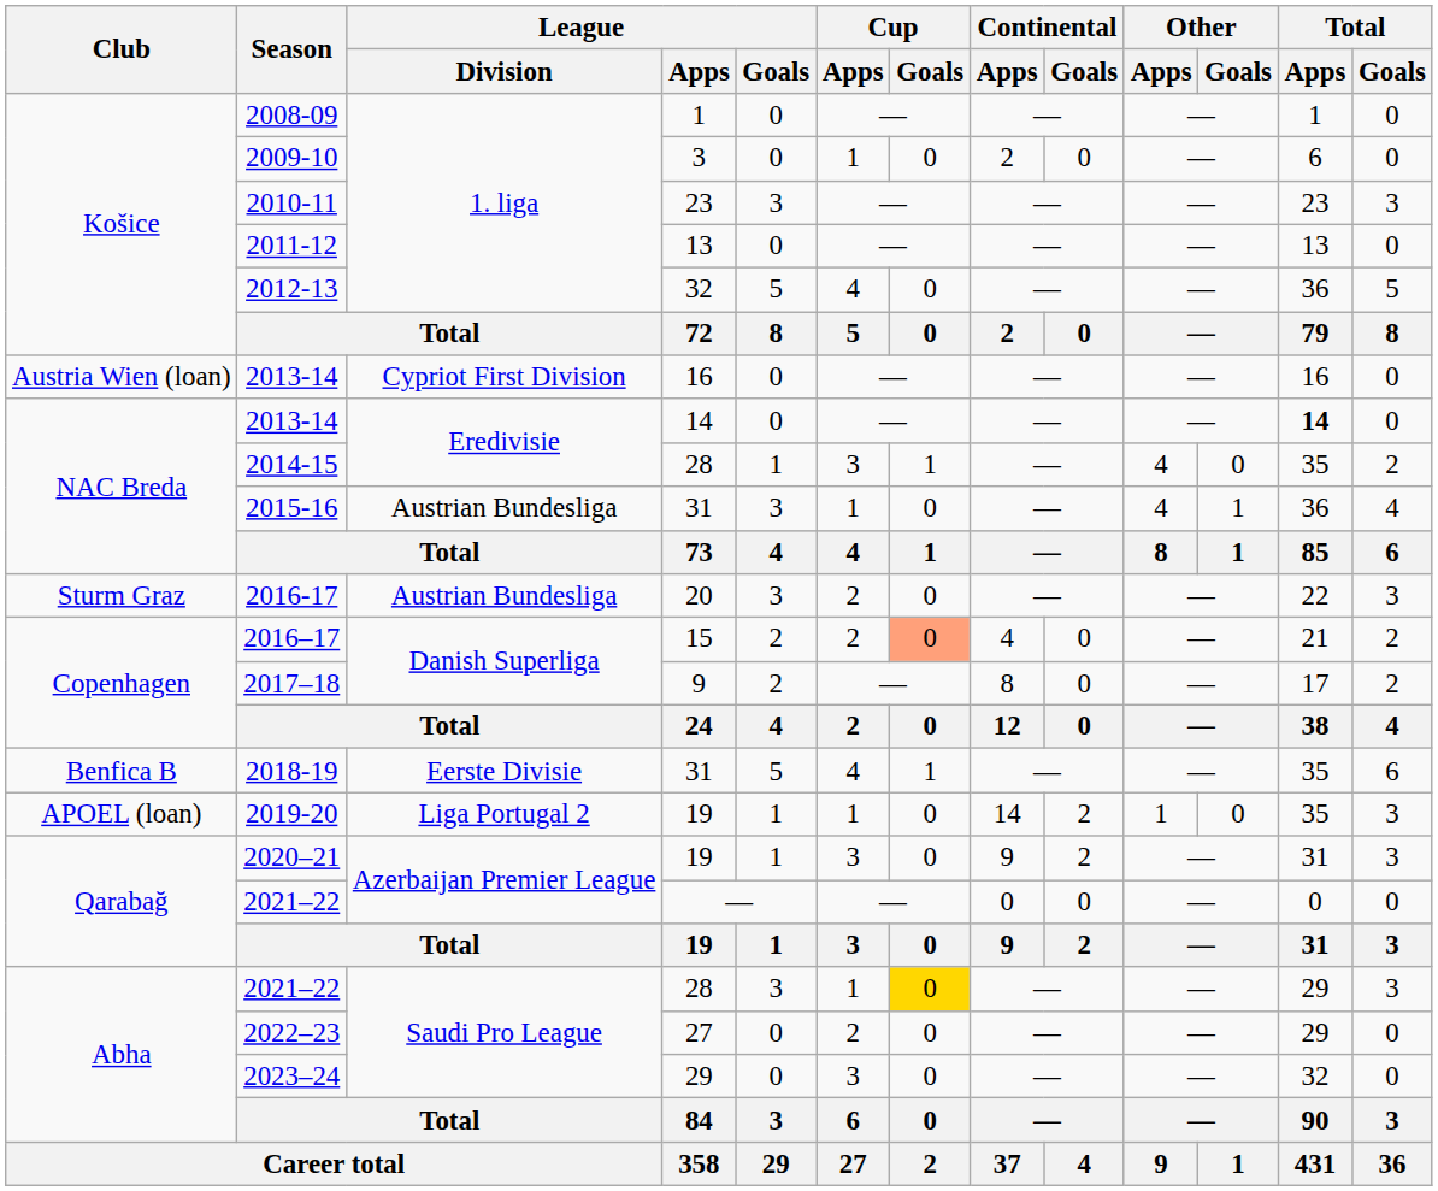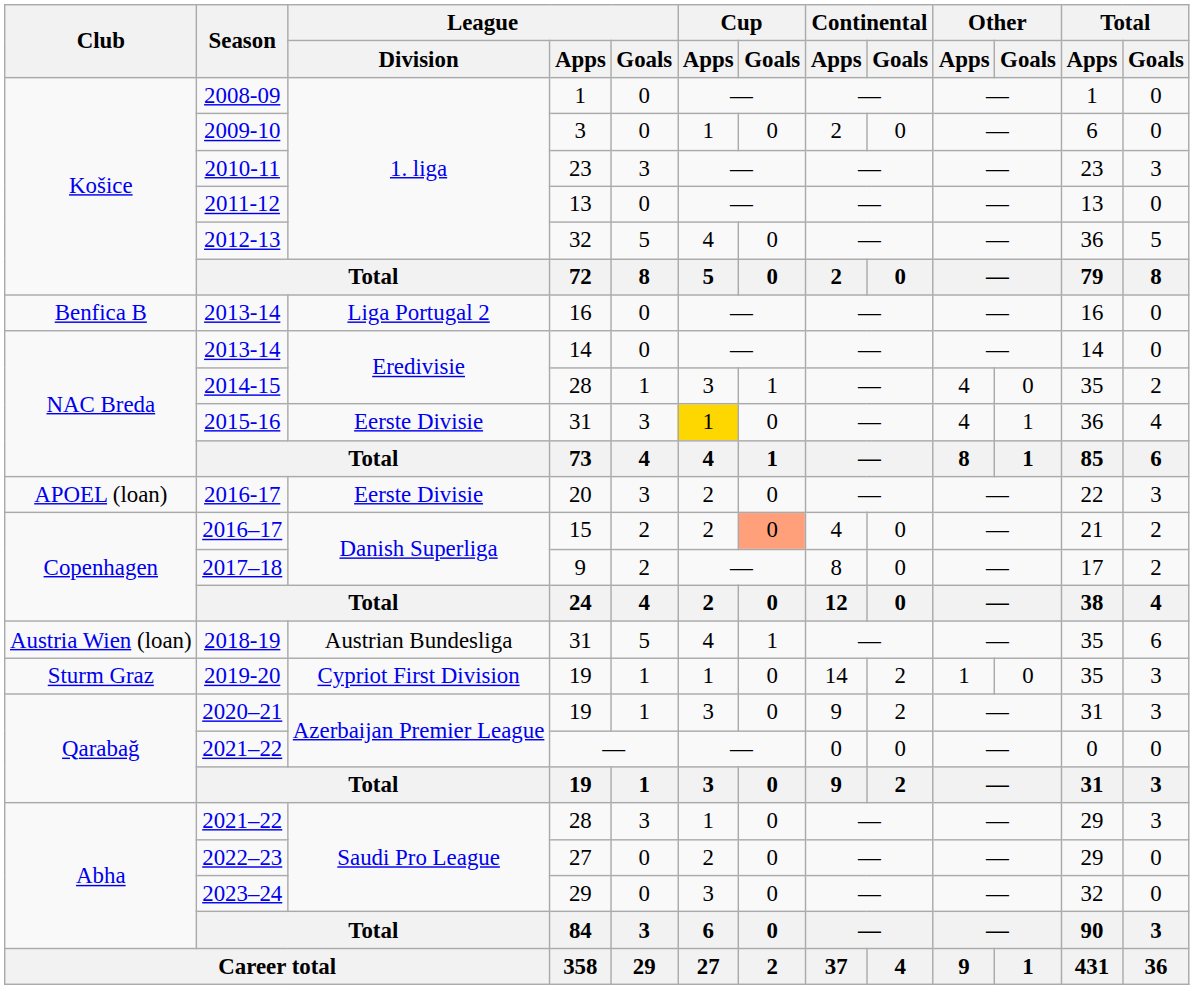2013-14 / 16 | Club: Austria Wien (loan) -> Benfica B
2013-14 / 16 | League / Division: Cypriot First Division -> Liga Portugal 2
2013-14 / 14 | Total / Apps: bold -> normal
2015-16 | League / Division: Austrian Bundesliga -> Eerste Divisie
2015-16 | Cup / Apps: no background -> gold background
2016-17 | Club: Sturm Graz -> APOEL (loan)
2016-17 | League / Division: Austrian Bundesliga -> Eerste Divisie
2018-19 | Club: Benfica B -> Austria Wien (loan)
2018-19 | League / Division: Eerste Divisie -> Austrian Bundesliga
2019-20 | Club: APOEL (loan) -> Sturm Graz
2019-20 | League / Division: Liga Portugal 2 -> Cypriot First Division
2021–22 / 28 | Cup / Goals: gold background -> no background
